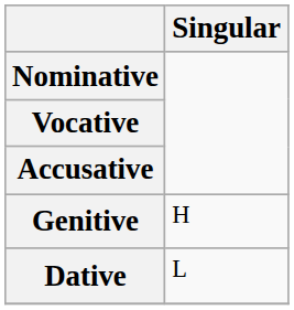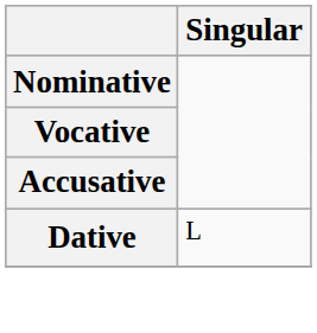- row: Genitive | H
